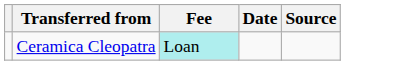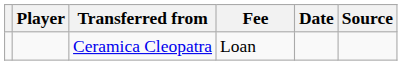+ column: Player
Ceramica Cleopatra | Fee: paleturquoise background -> no background
